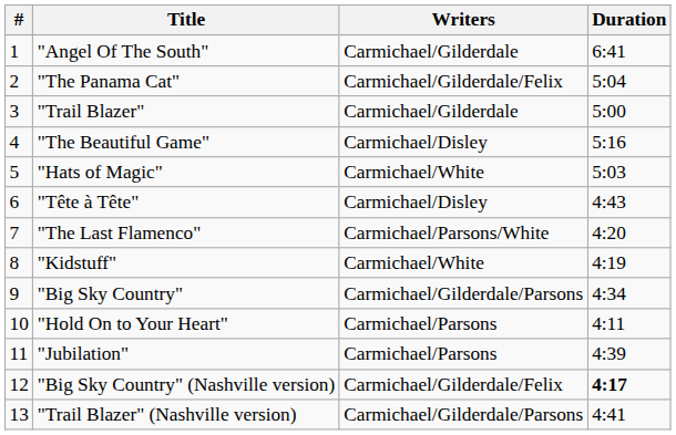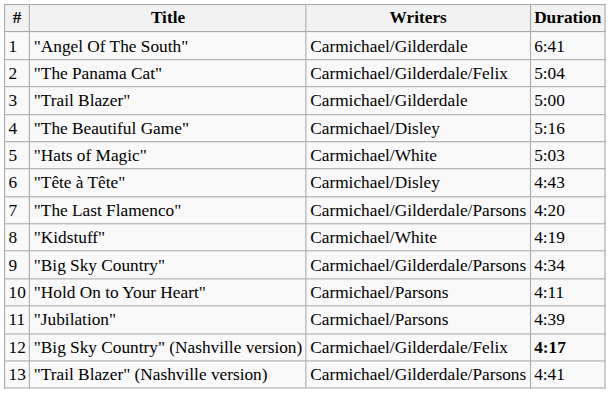"The Last Flamenco" | Writers: Carmichael/Parsons/White -> Carmichael/Gilderdale/Parsons
